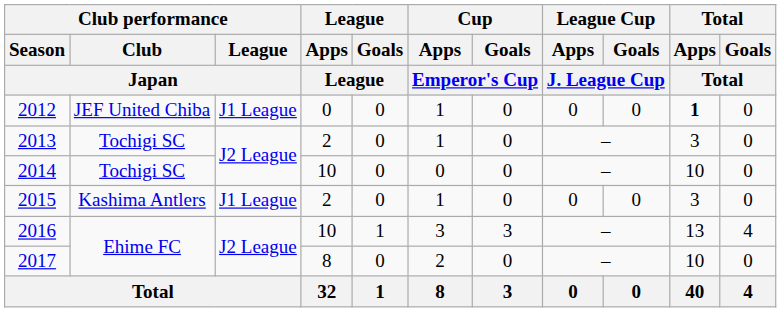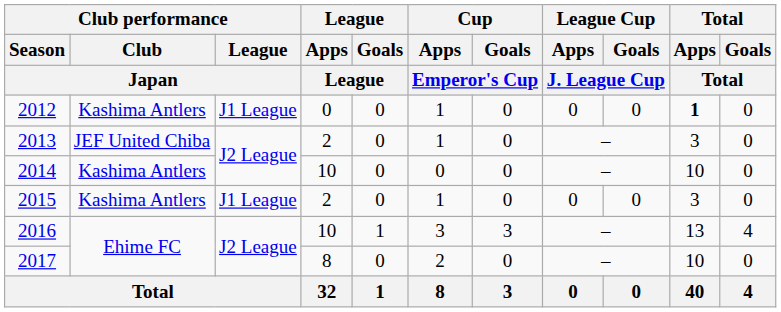2012 | Club performance / Club / Japan: JEF United Chiba -> Kashima Antlers
2013 | Club performance / Club / Japan: Tochigi SC -> JEF United Chiba
2014 | Club performance / Club / Japan: Tochigi SC -> Kashima Antlers
